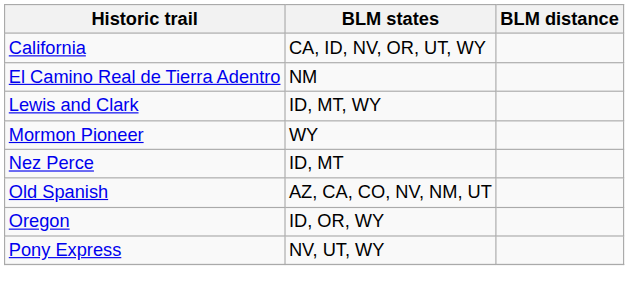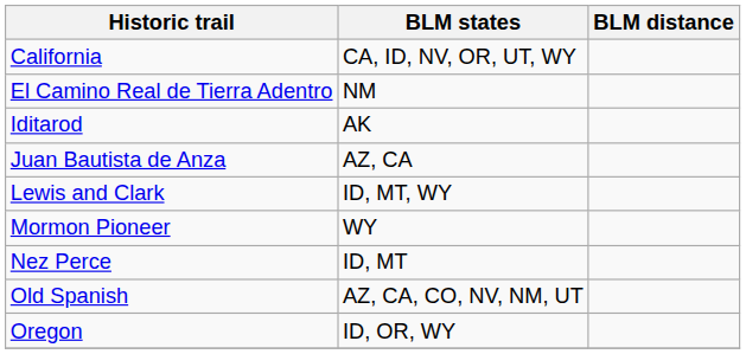+ row: Iditarod | AK
+ row: Juan Bautista de Anza | AZ, CA
- row: Pony Express | NV, UT, WY
